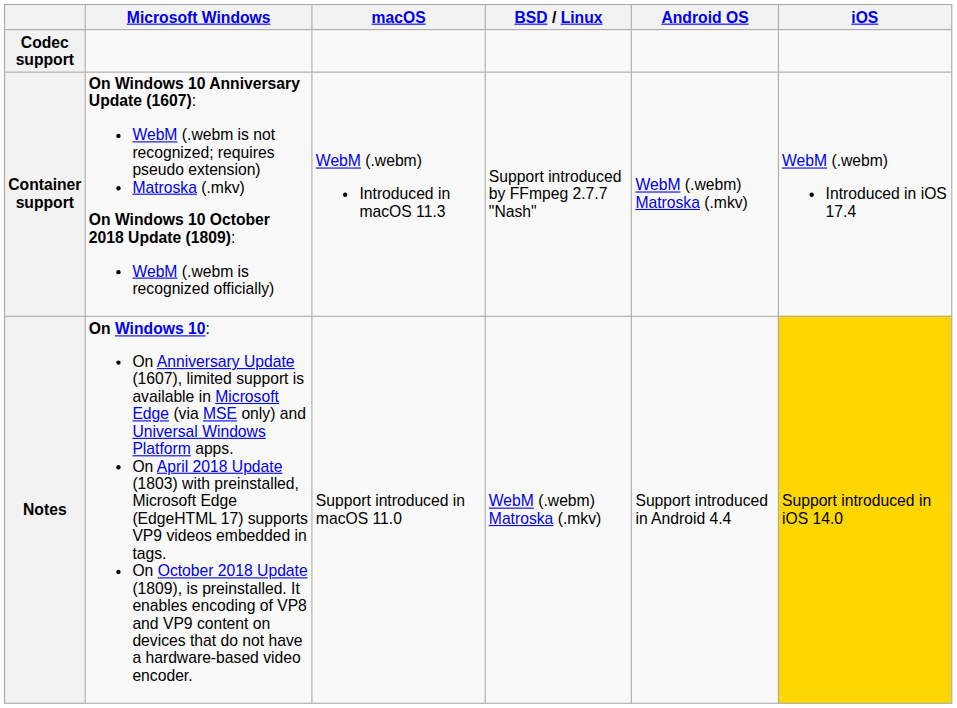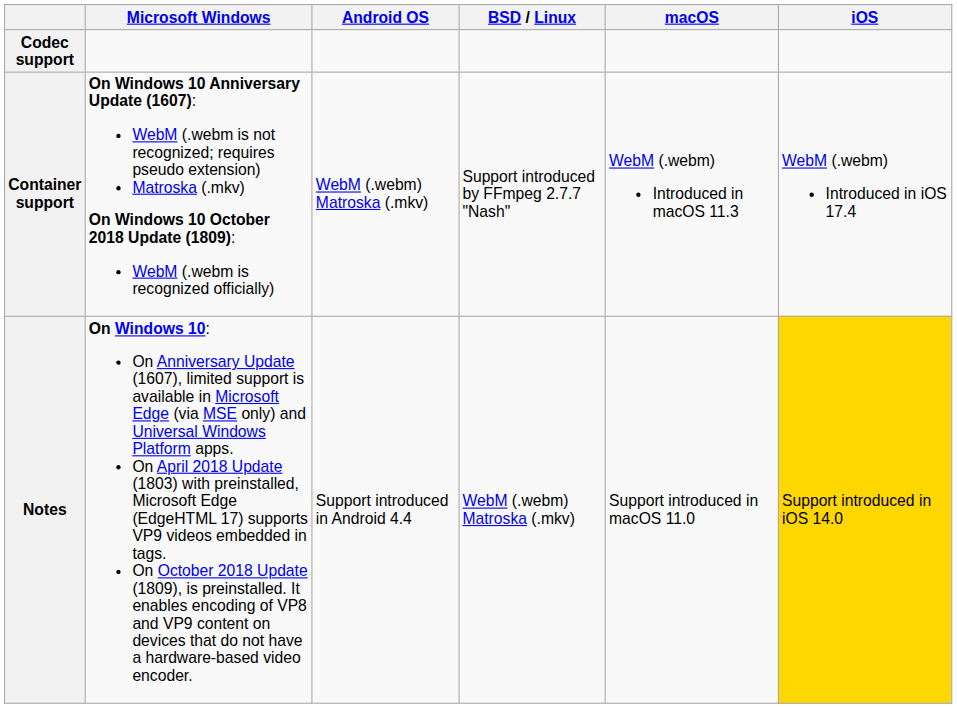columns swapped: macOS <-> Android OS
